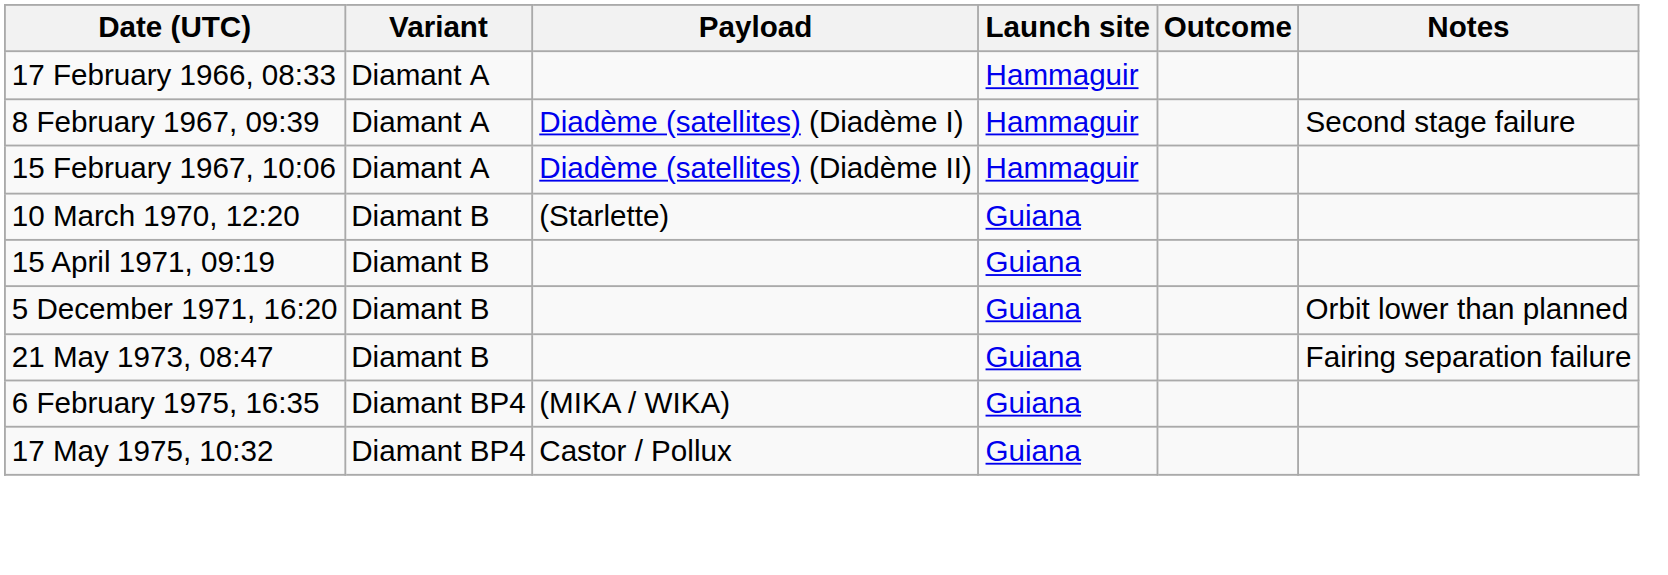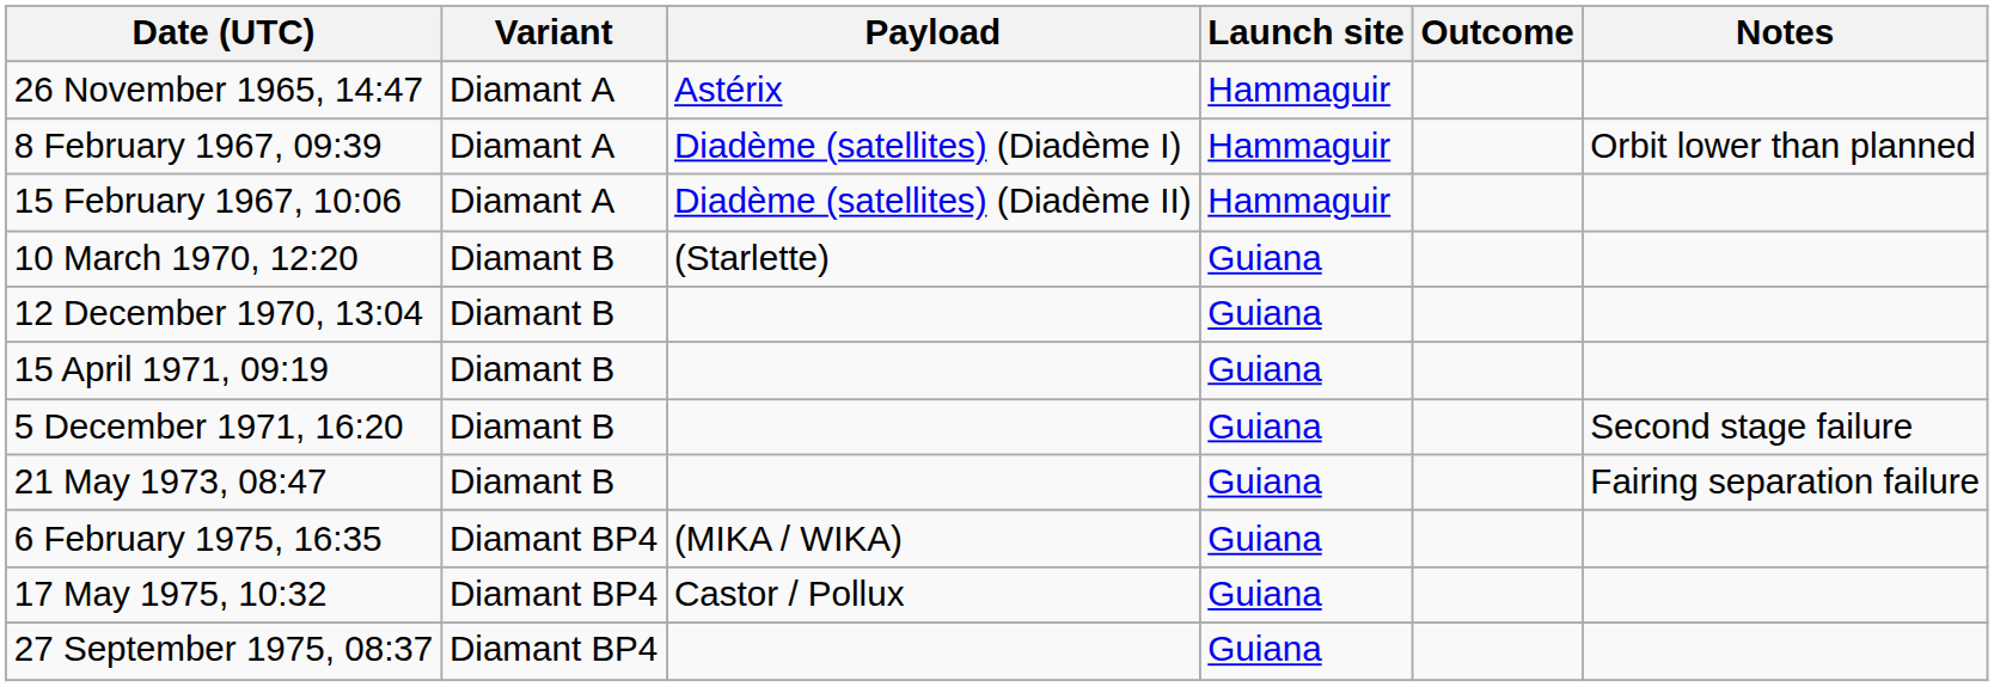+ row: 26 November 1965, 14:47 | Diamant A | Astérix | Hammaguir
- row: 17 February 1966, 08:33 | Diamant A | Hammaguir
8 February 1967, 09:39 | Notes: Second stage failure -> Orbit lower than planned
+ row: 12 December 1970, 13:04 | Diamant B | Guiana
5 December 1971, 16:20 | Notes: Orbit lower than planned -> Second stage failure
+ row: 27 September 1975, 08:37 | Diamant BP4 | Guiana
